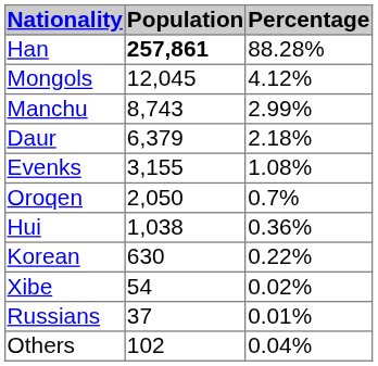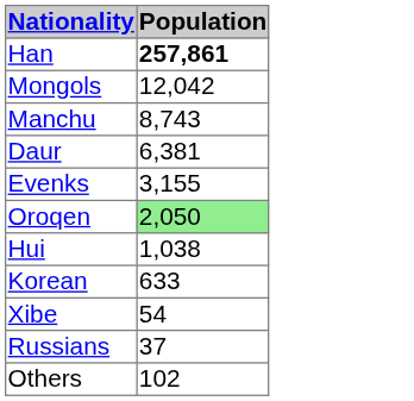- column: Percentage | 88.28% | 4.12% | 2.99% | 2.18% | 1.08% | 0.7% | 0.36% | 0.22% | 0.02% | 0.01% | 0.04%
Mongols | Population: 12,045 -> 12,042
Daur | Population: 6,379 -> 6,381
Oroqen | Population: no background -> lightgreen background
Korean | Population: 630 -> 633
